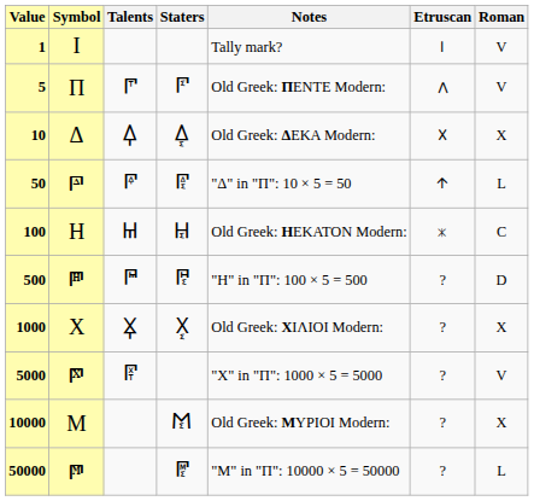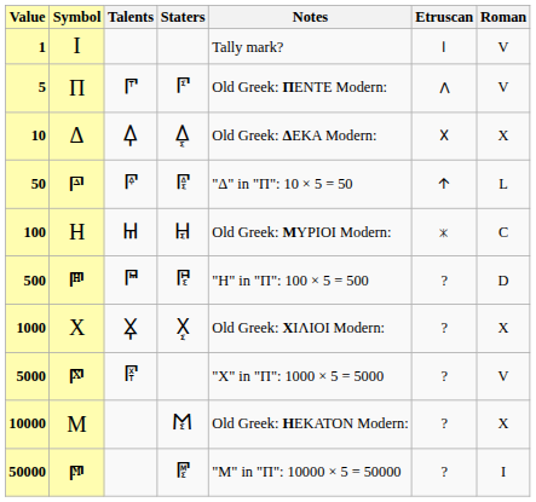100 | Notes: Old Greek: ΗΕΚΑΤΟΝ Modern: -> Old Greek: ΜΥΡΙΟΙ Modern:
10000 | Notes: Old Greek: ΜΥΡΙΟΙ Modern: -> Old Greek: ΗΕΚΑΤΟΝ Modern:
50000 | Roman: L -> I
